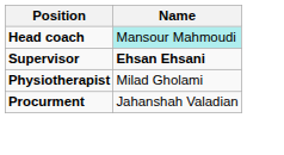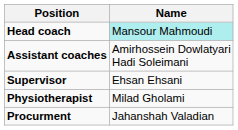+ row: Assistant coaches | Amirhossein Dowlatyari Hadi Soleimani
Supervisor | Name: bold -> normal
